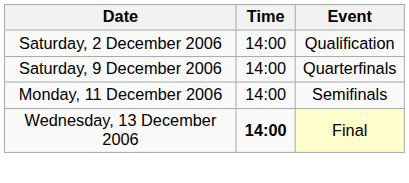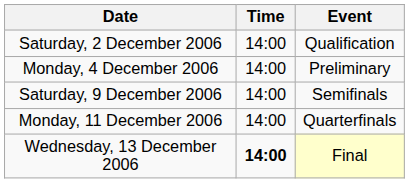+ row: Monday, 4 December 2006 | 14:00 | Preliminary
Saturday, 9 December 2006 | Event: Quarterfinals -> Semifinals
Monday, 11 December 2006 | Event: Semifinals -> Quarterfinals
